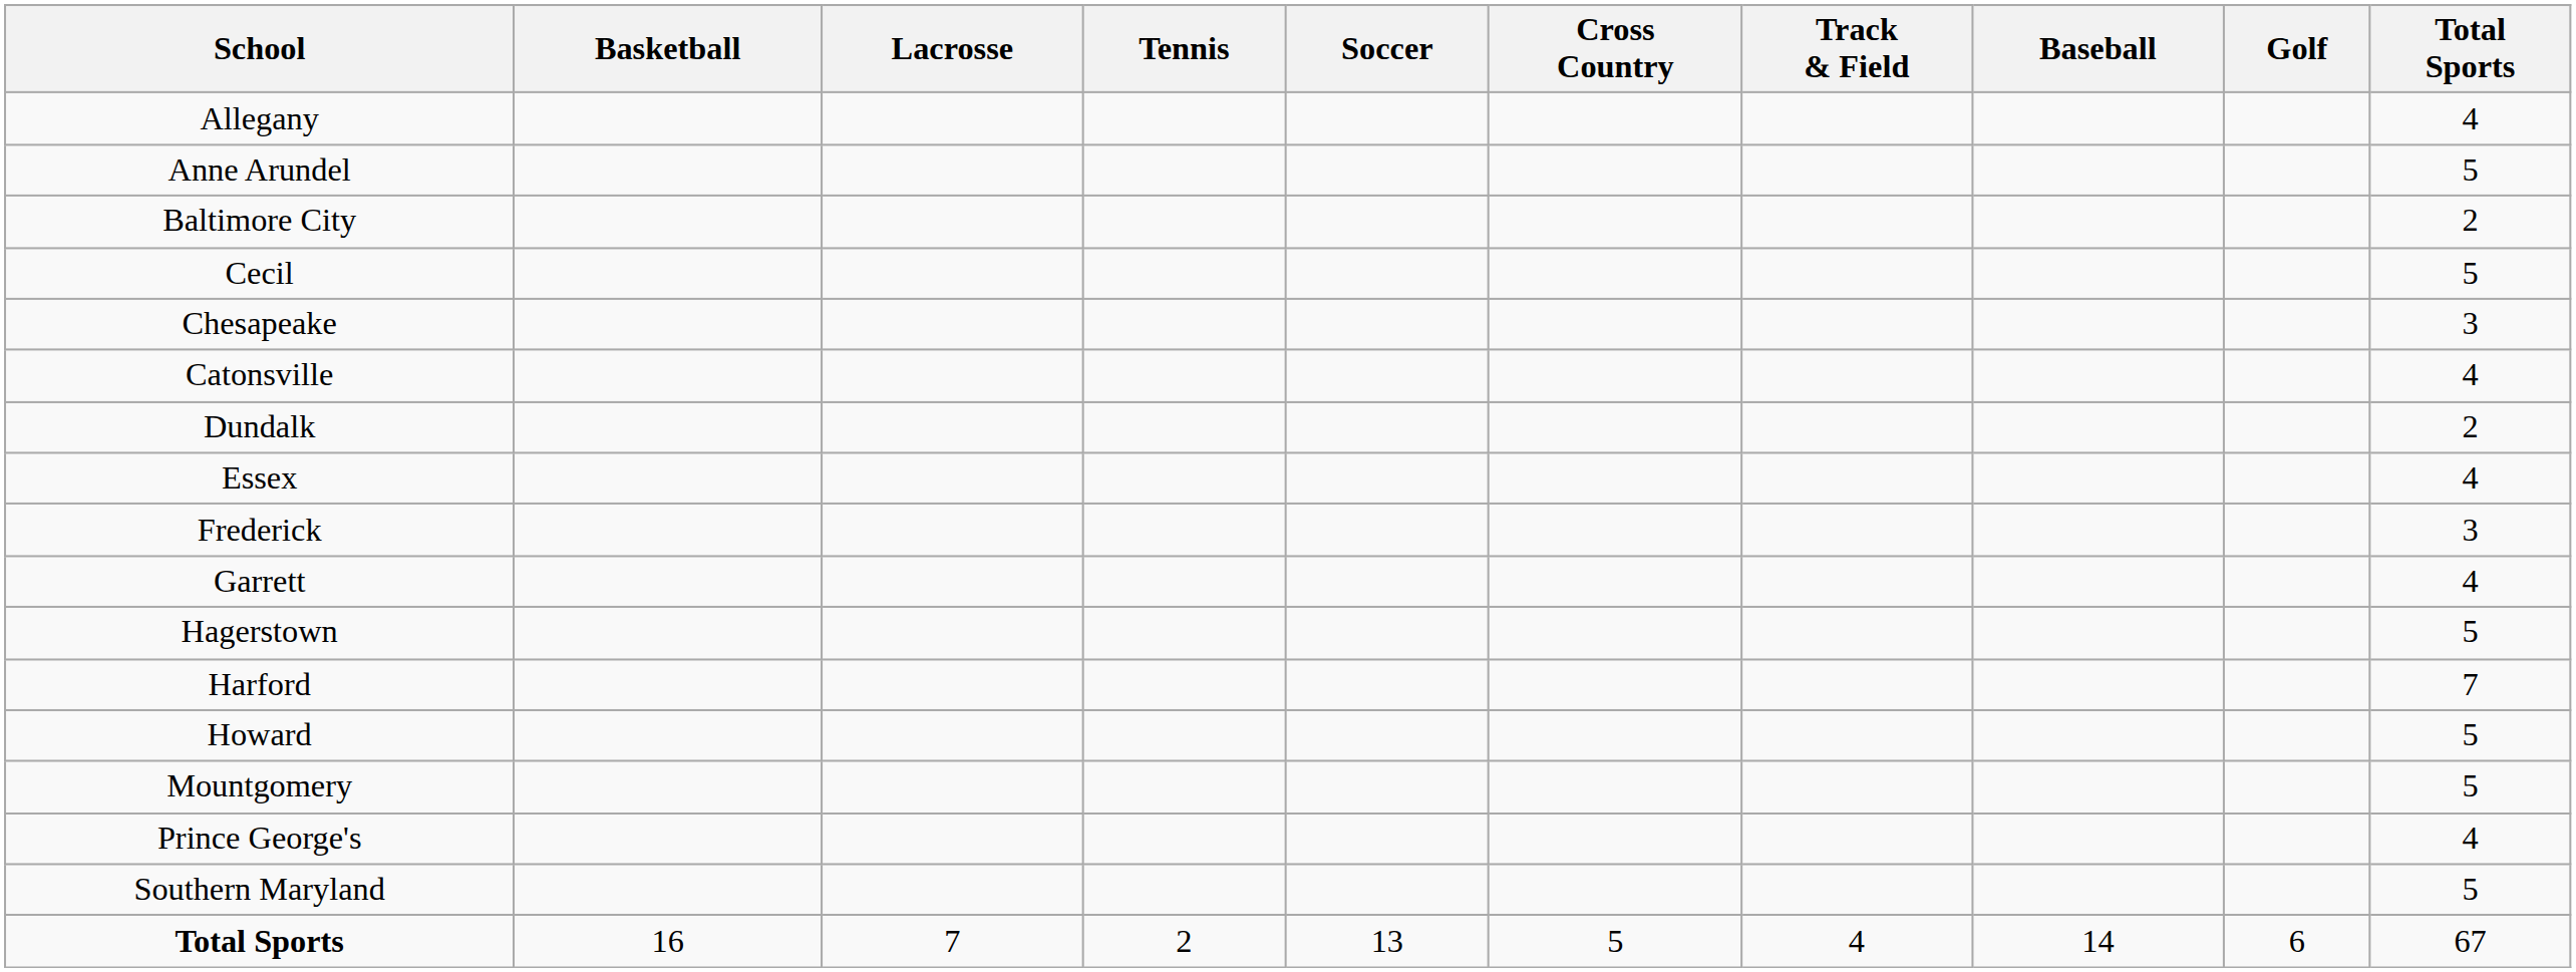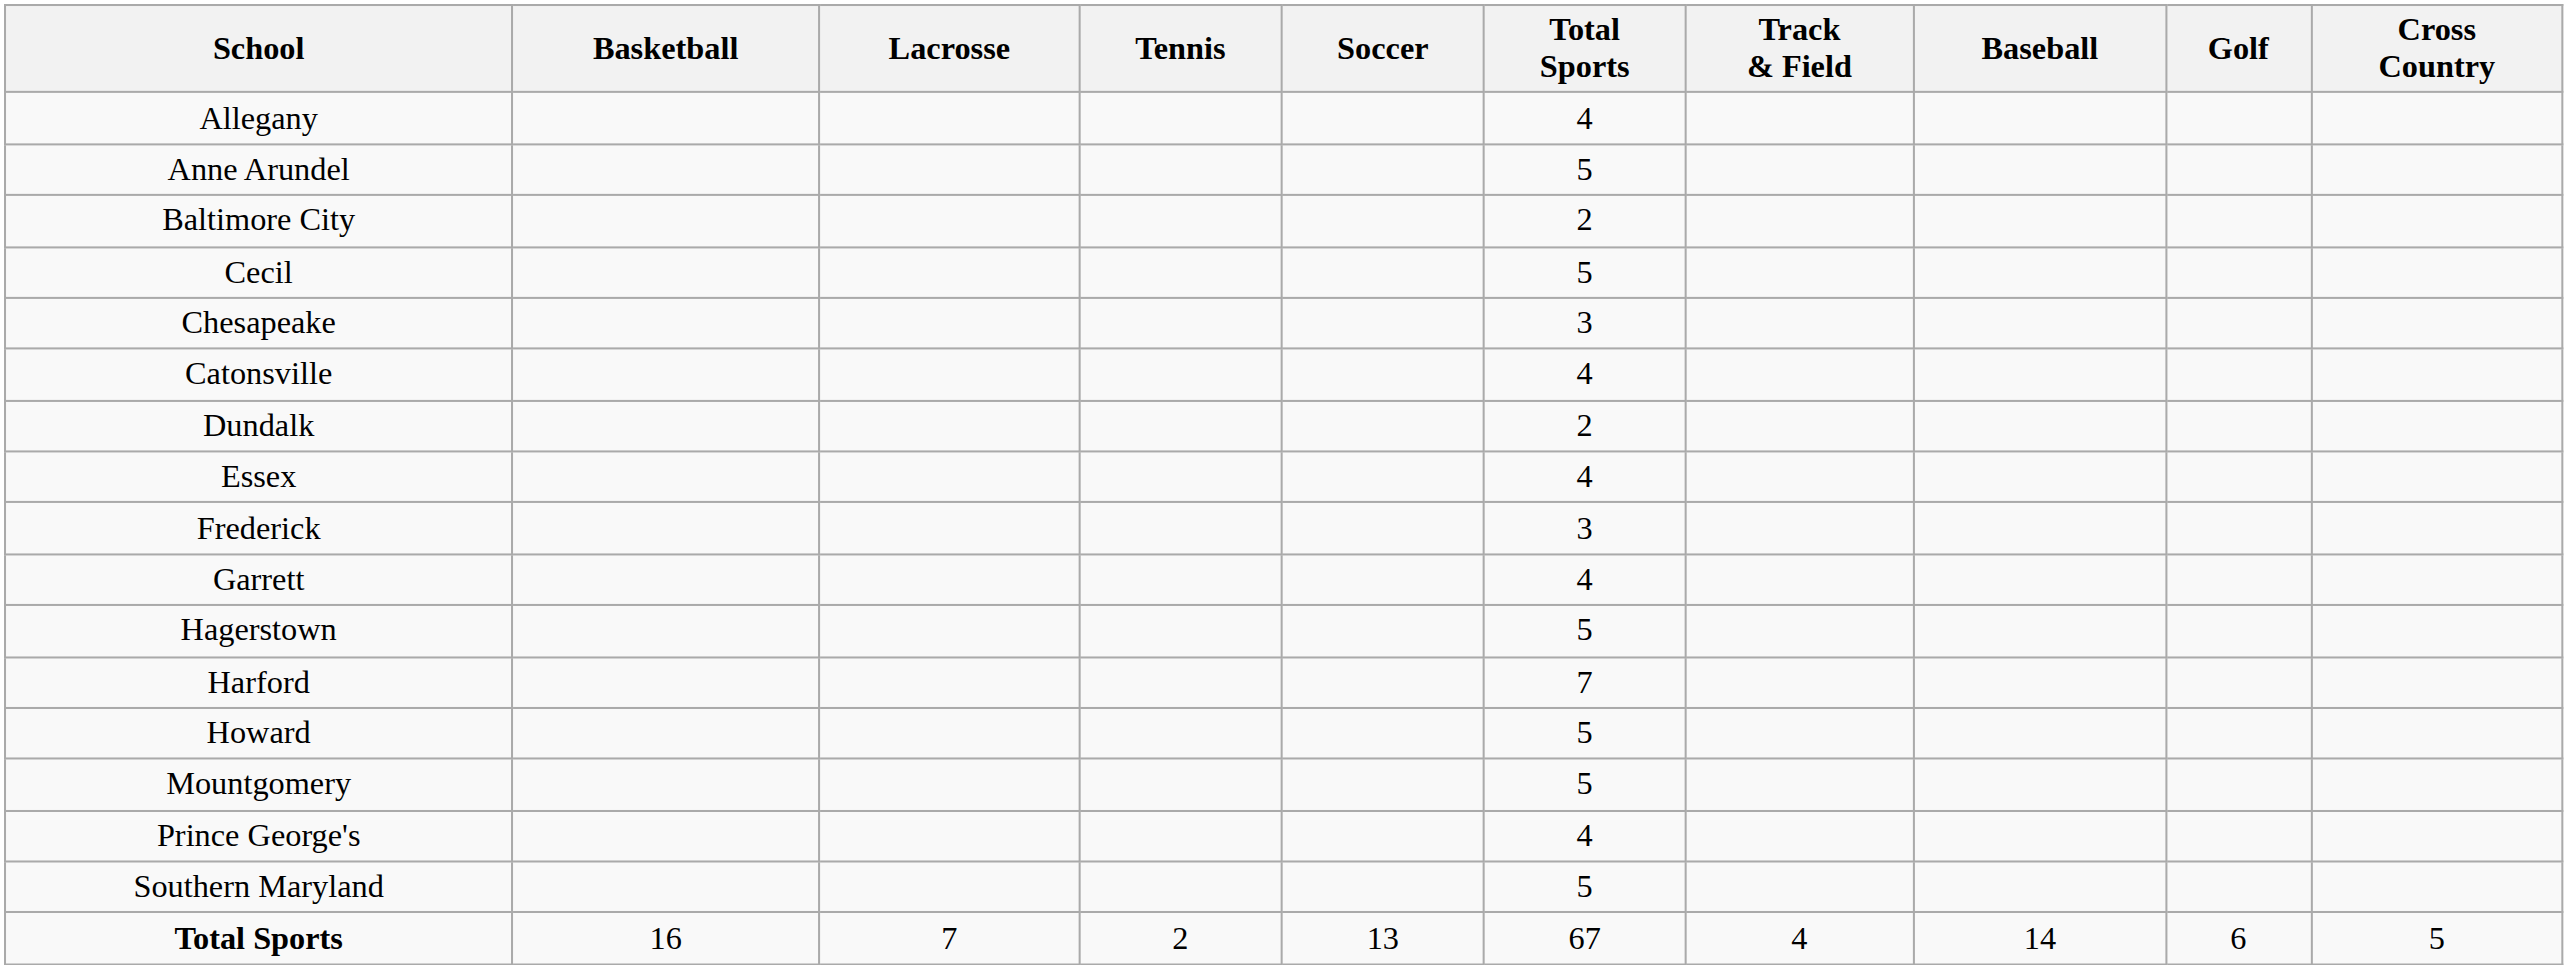columns swapped: Cross Country <-> Total Sports
